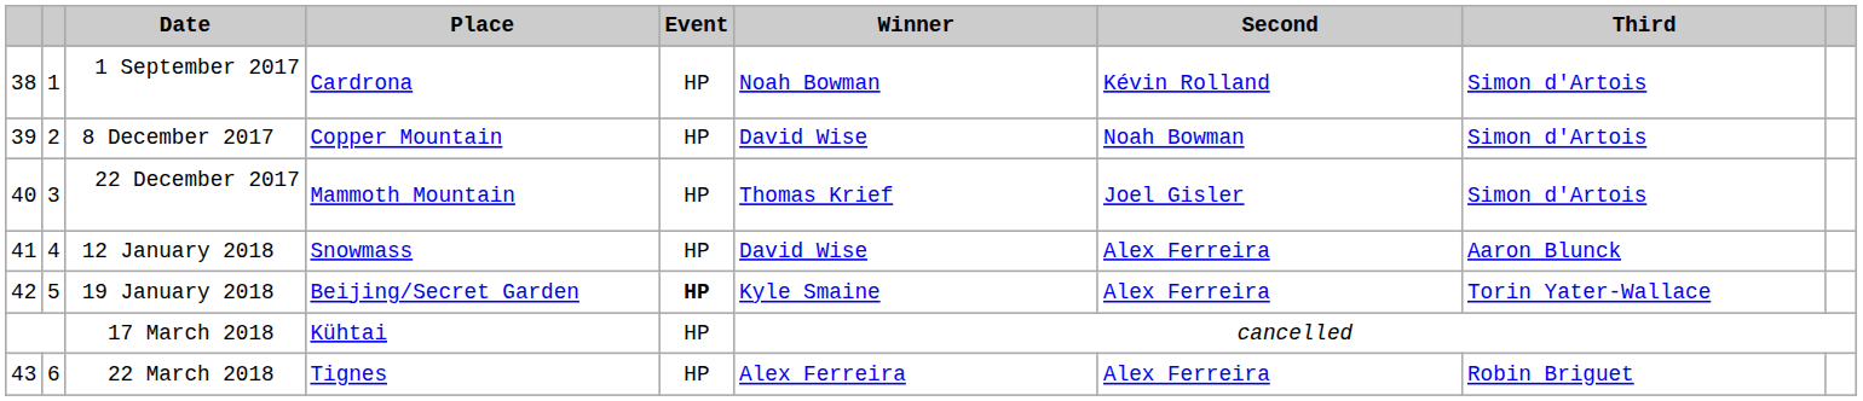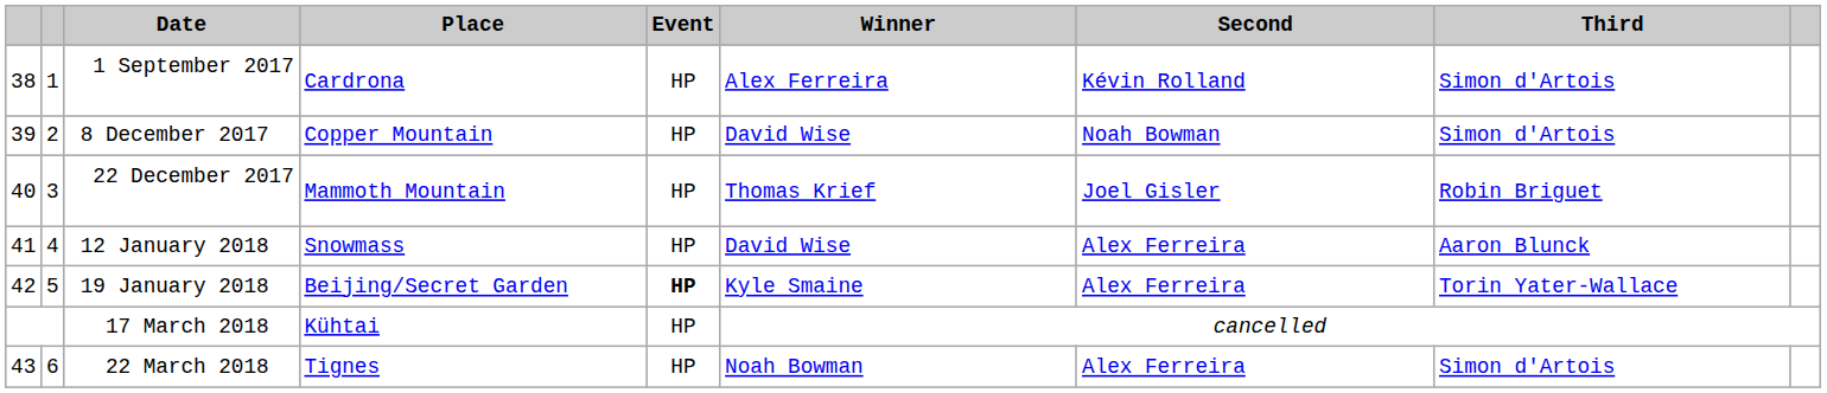1 September 2017 | Winner: Noah Bowman -> Alex Ferreira
22 December 2017 | Third: Simon d'Artois -> Robin Briguet
22 March 2018 | Winner: Alex Ferreira -> Noah Bowman
22 March 2018 | Third: Robin Briguet -> Simon d'Artois
